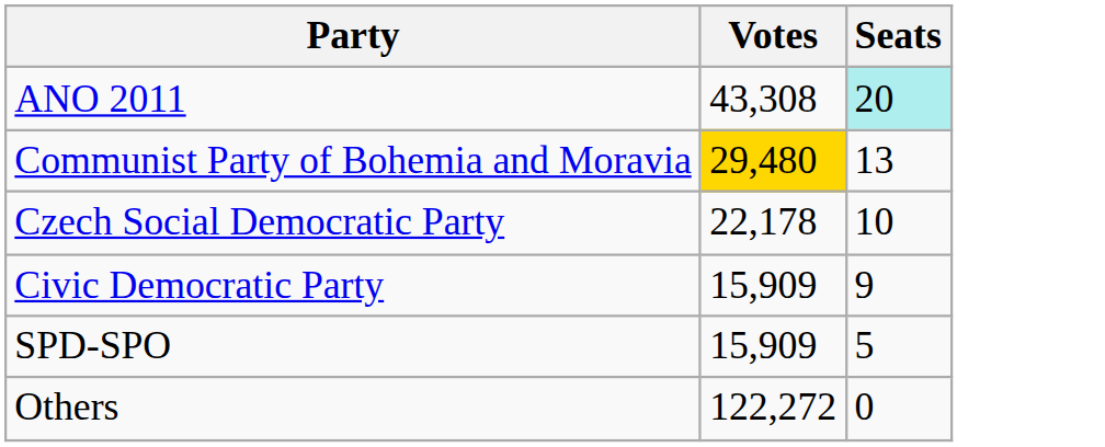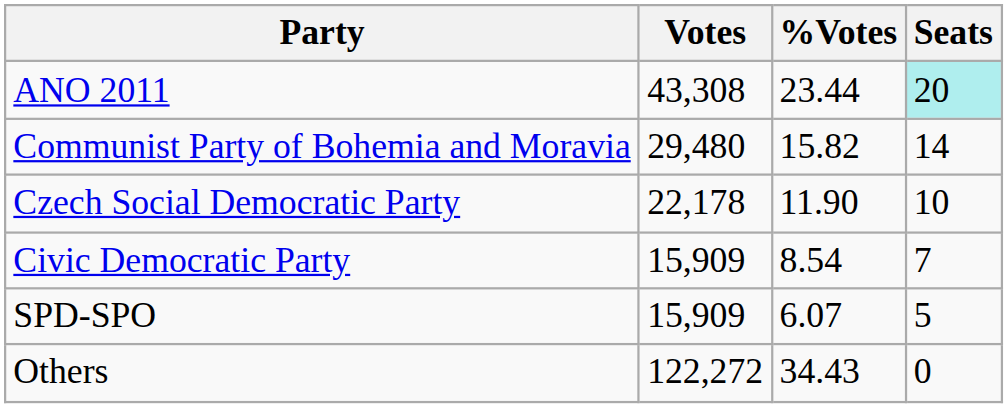+ column: %Votes | 23.44 | 15.82 | 11.90 | 8.54 | 6.07 | 34.43
Communist Party of Bohemia and Moravia | Votes: gold background -> no background
Communist Party of Bohemia and Moravia | Seats: 13 -> 14
Civic Democratic Party | Seats: 9 -> 7
